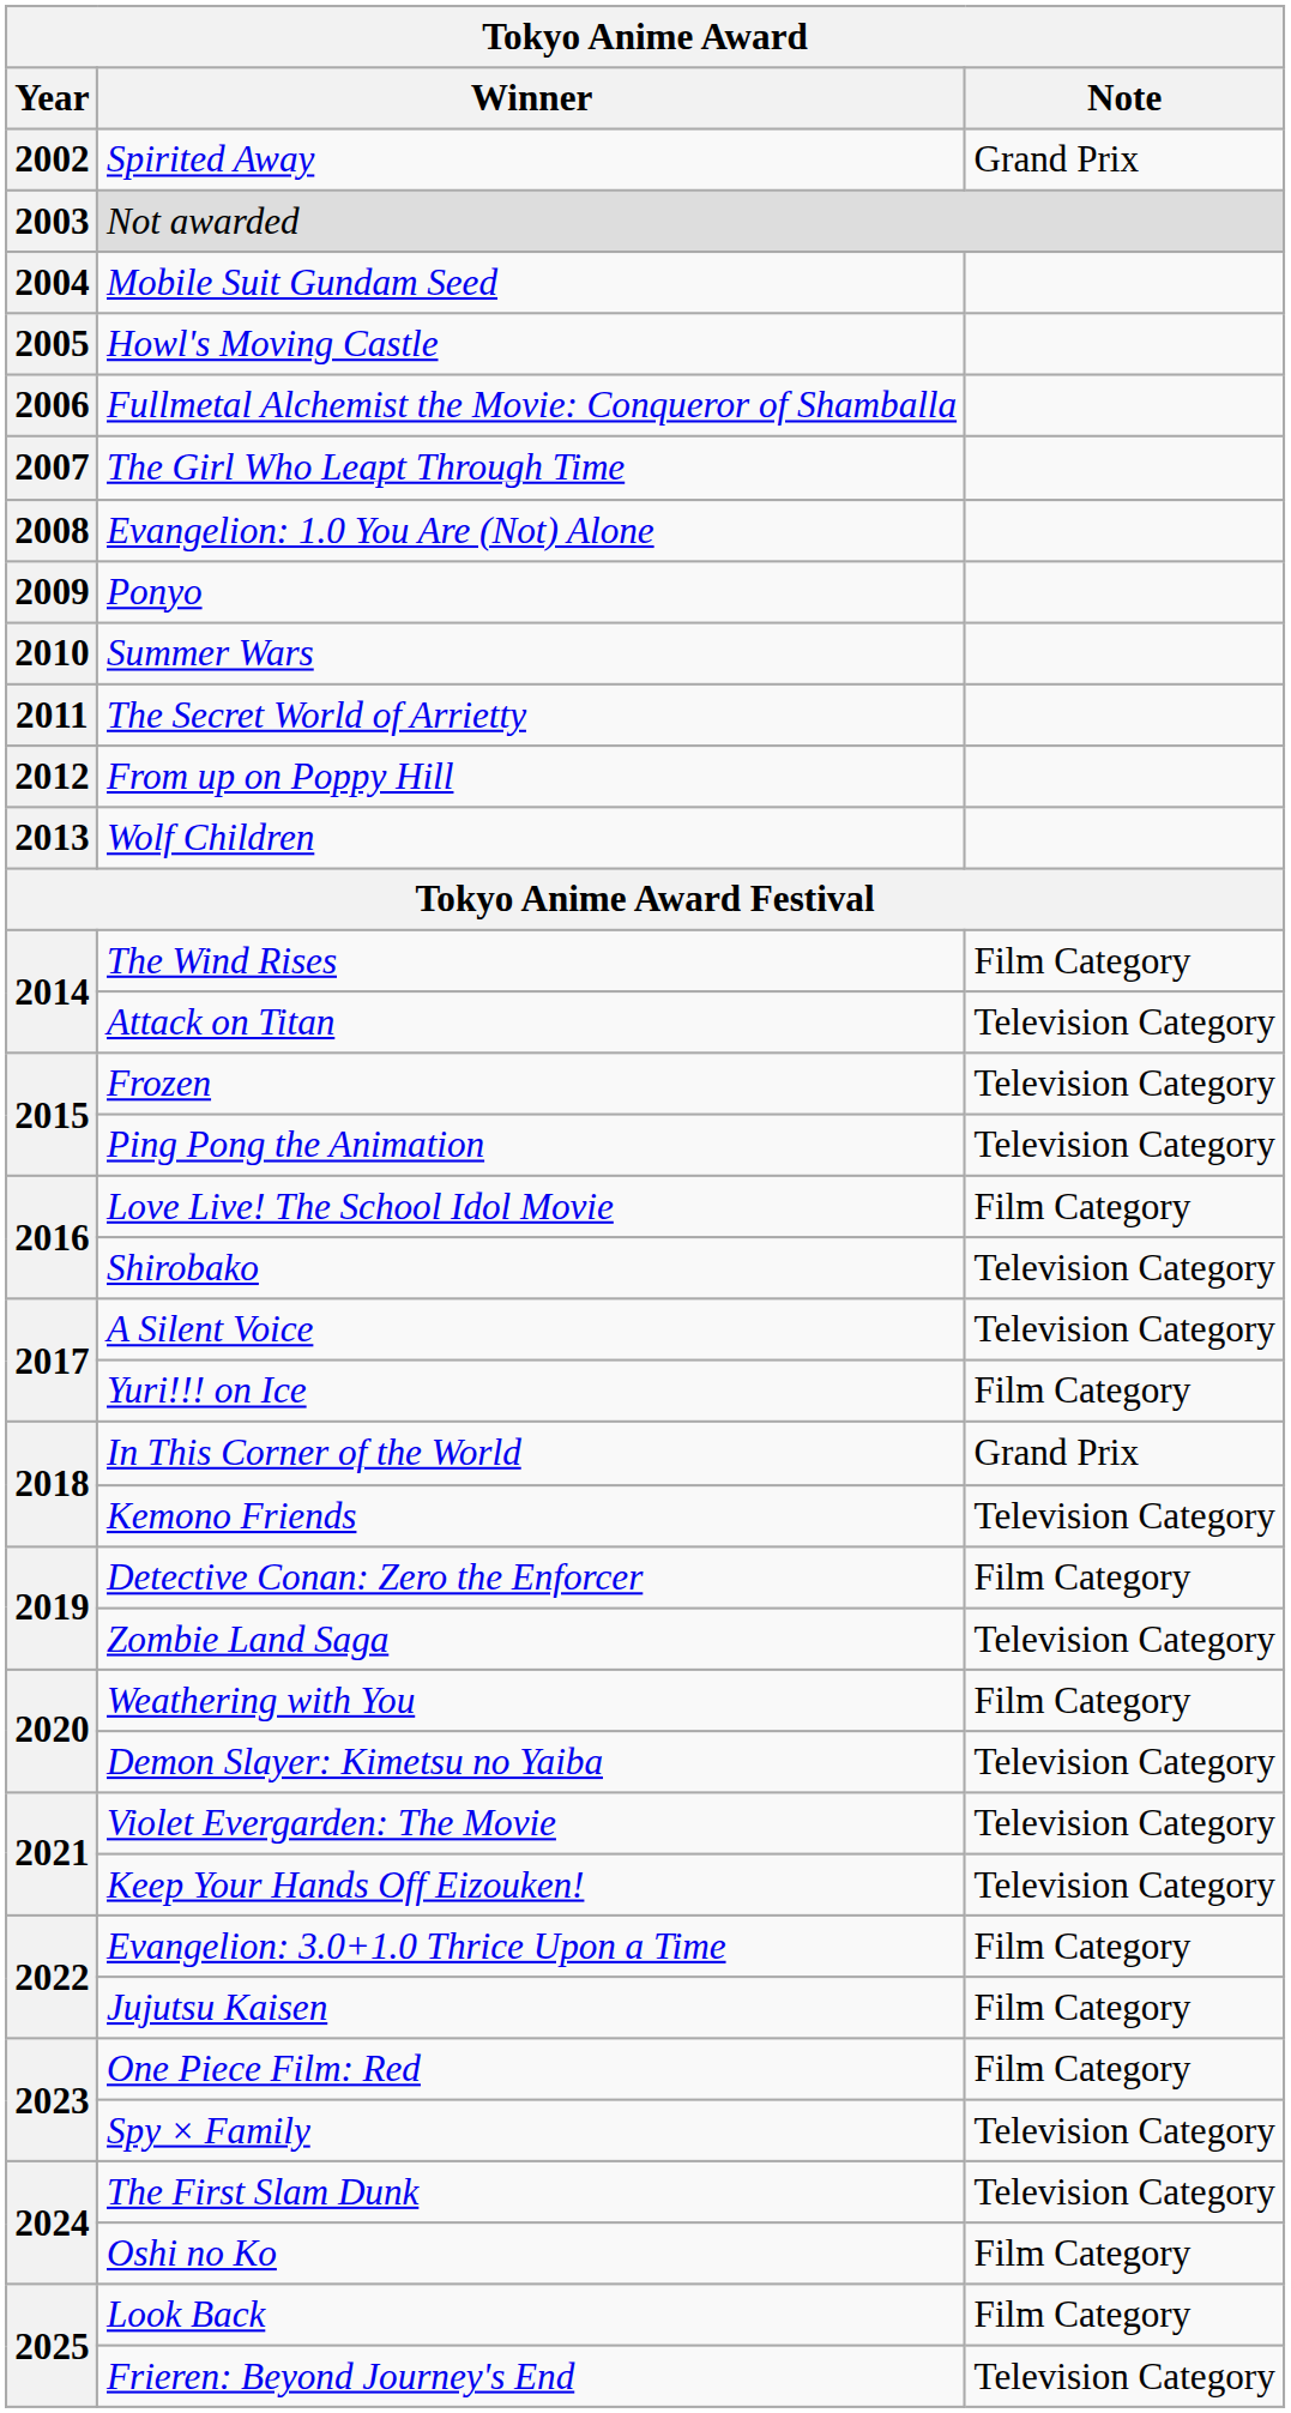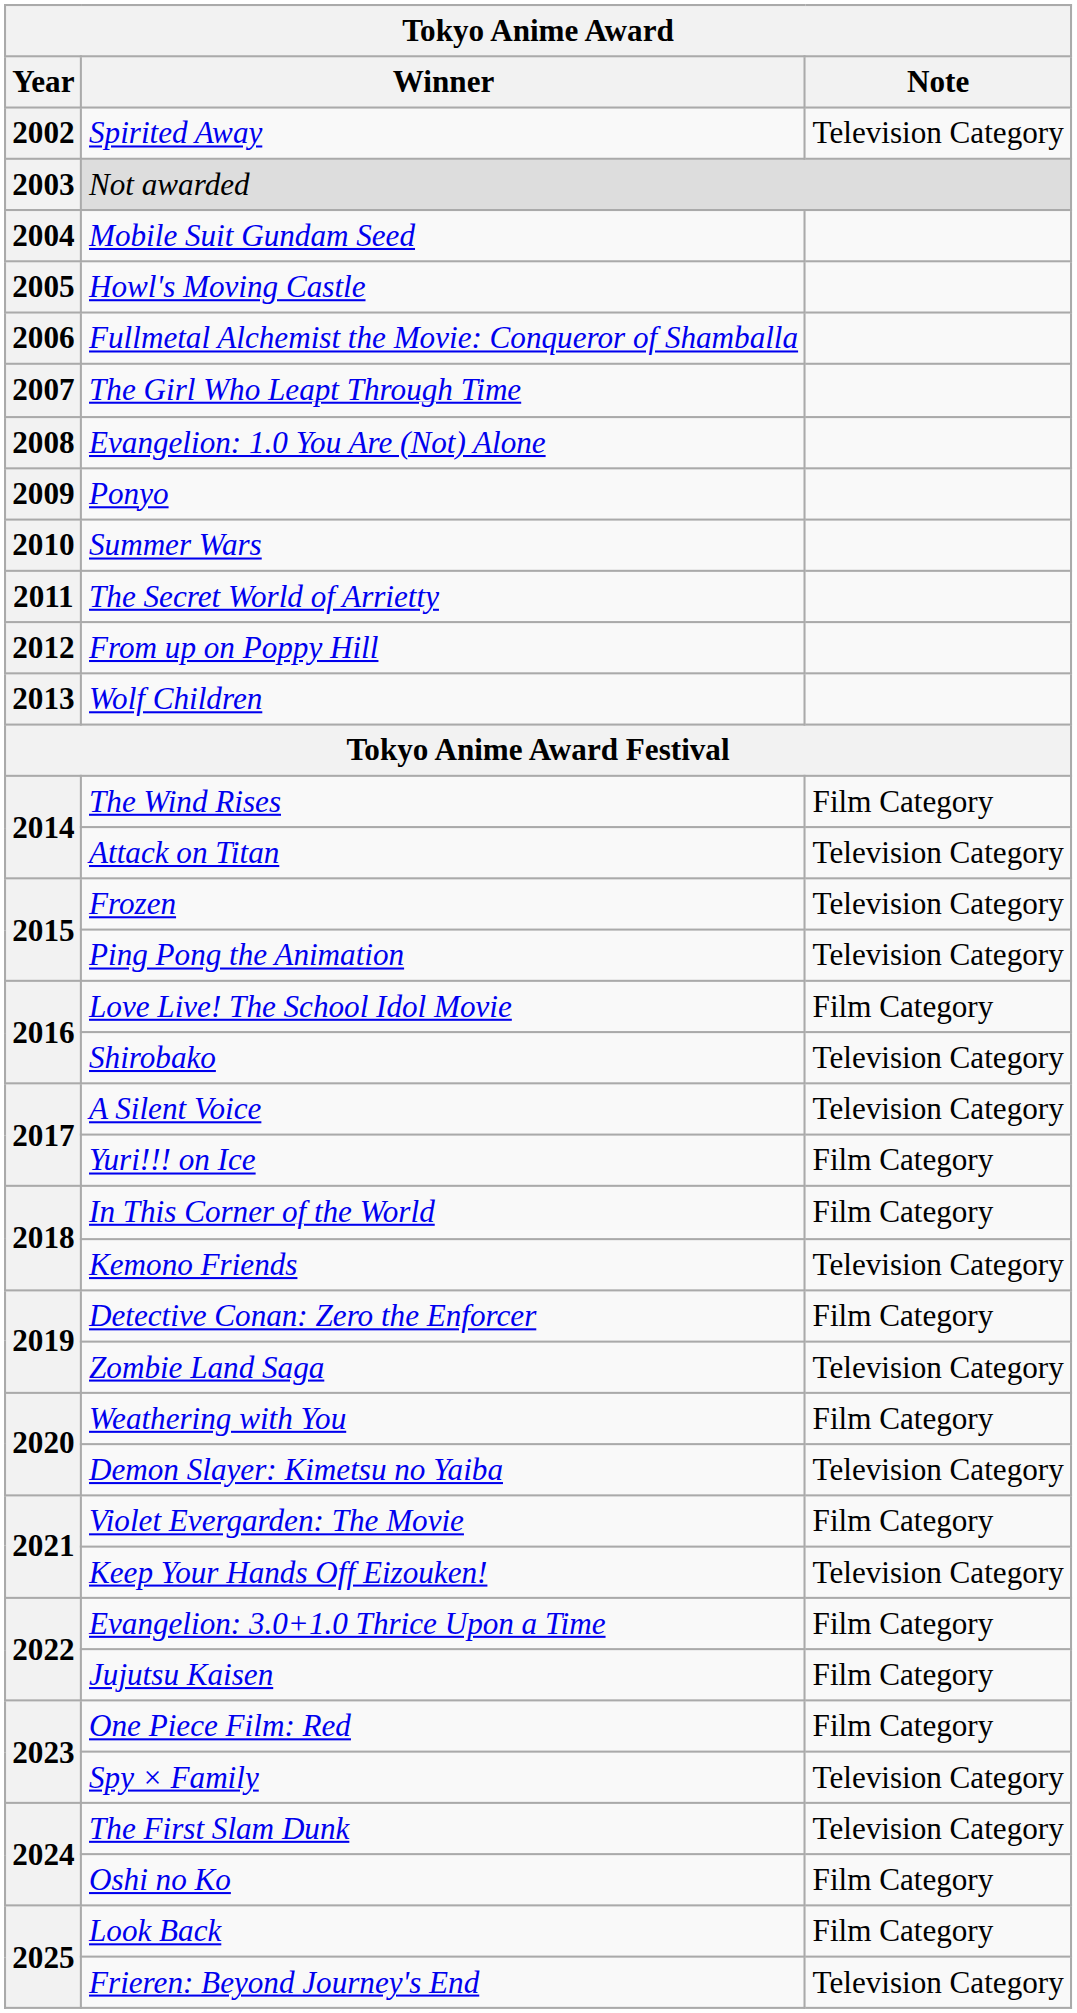Spirited Away | Note: Grand Prix -> Television Category
In This Corner of the World | Note: Grand Prix -> Film Category
Violet Evergarden: The Movie | Note: Television Category -> Film Category
